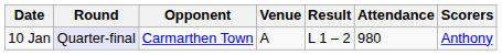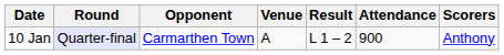10 Jan | Attendance: 980 -> 900
